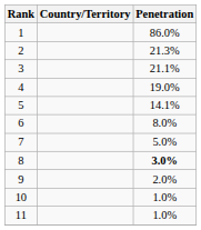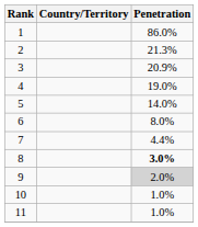3 | Penetration: 21.1% -> 20.9%
5 | Penetration: 14.1% -> 14.0%
7 | Penetration: 5.0% -> 4.4%
9 | Penetration: no background -> lightgrey background
